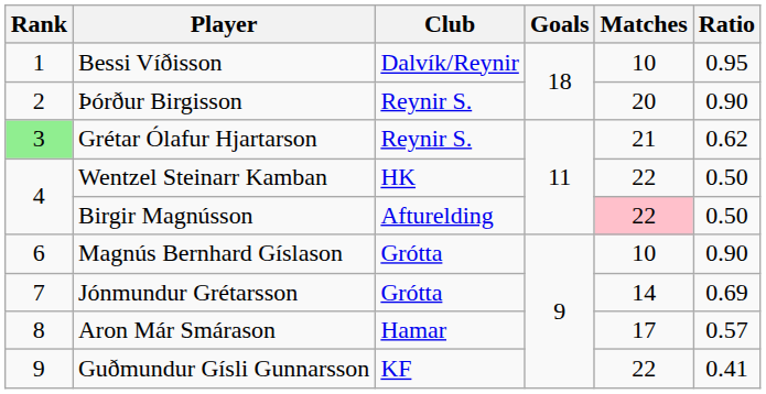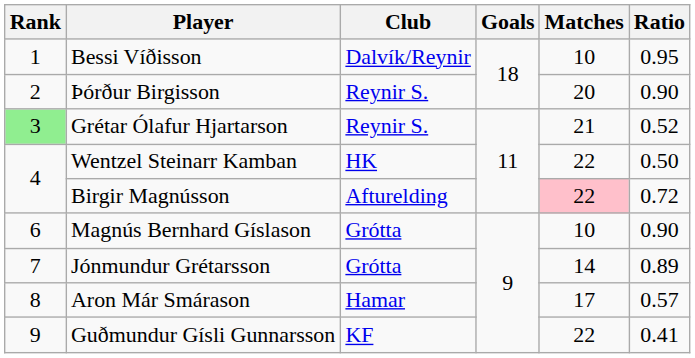Grétar Ólafur Hjartarson | Ratio: 0.62 -> 0.52
Birgir Magnússon | Ratio: 0.50 -> 0.72
Jónmundur Grétarsson | Ratio: 0.69 -> 0.89
